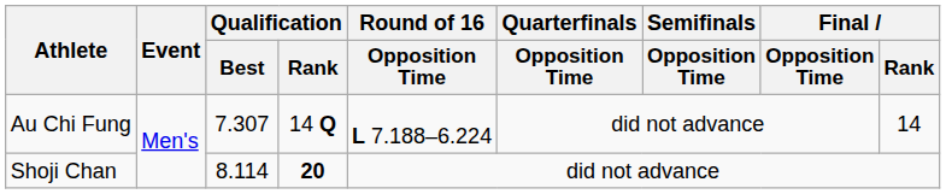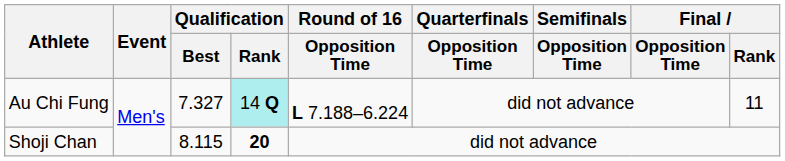Au Chi Fung | Qualification / Best: 7.307 -> 7.327
Au Chi Fung | Qualification / Rank: no background -> paleturquoise background
Au Chi Fung | Final / Rank: 14 -> 11
Shoji Chan | Qualification / Best: 8.114 -> 8.115
